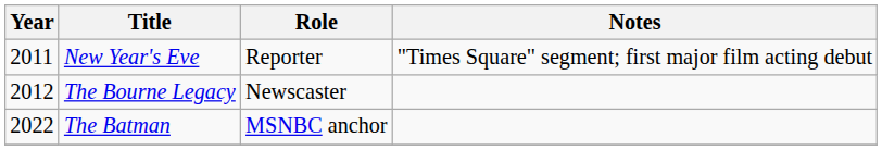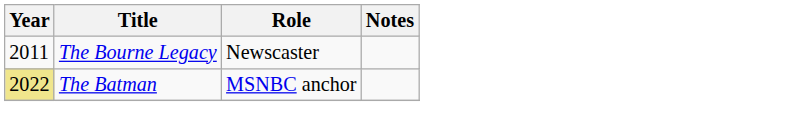- row: 2011 | New Year's Eve | Reporter | "Times Square" segment; first major film acting debut
The Bourne Legacy | Year: 2012 -> 2011
The Batman | Year: no background -> khaki background
